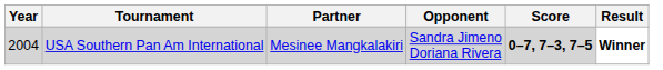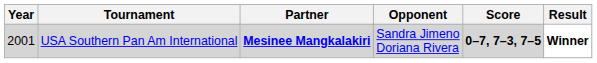USA Southern Pan Am International | Year: 2004 -> 2001
USA Southern Pan Am International | Partner: normal -> bold
